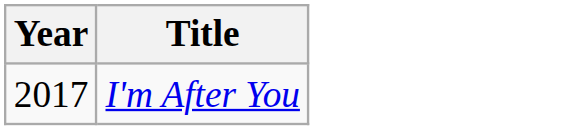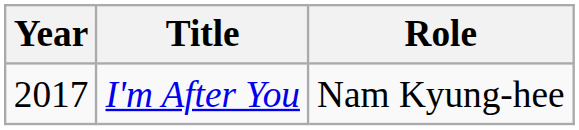+ column: Role | Nam Kyung-hee
